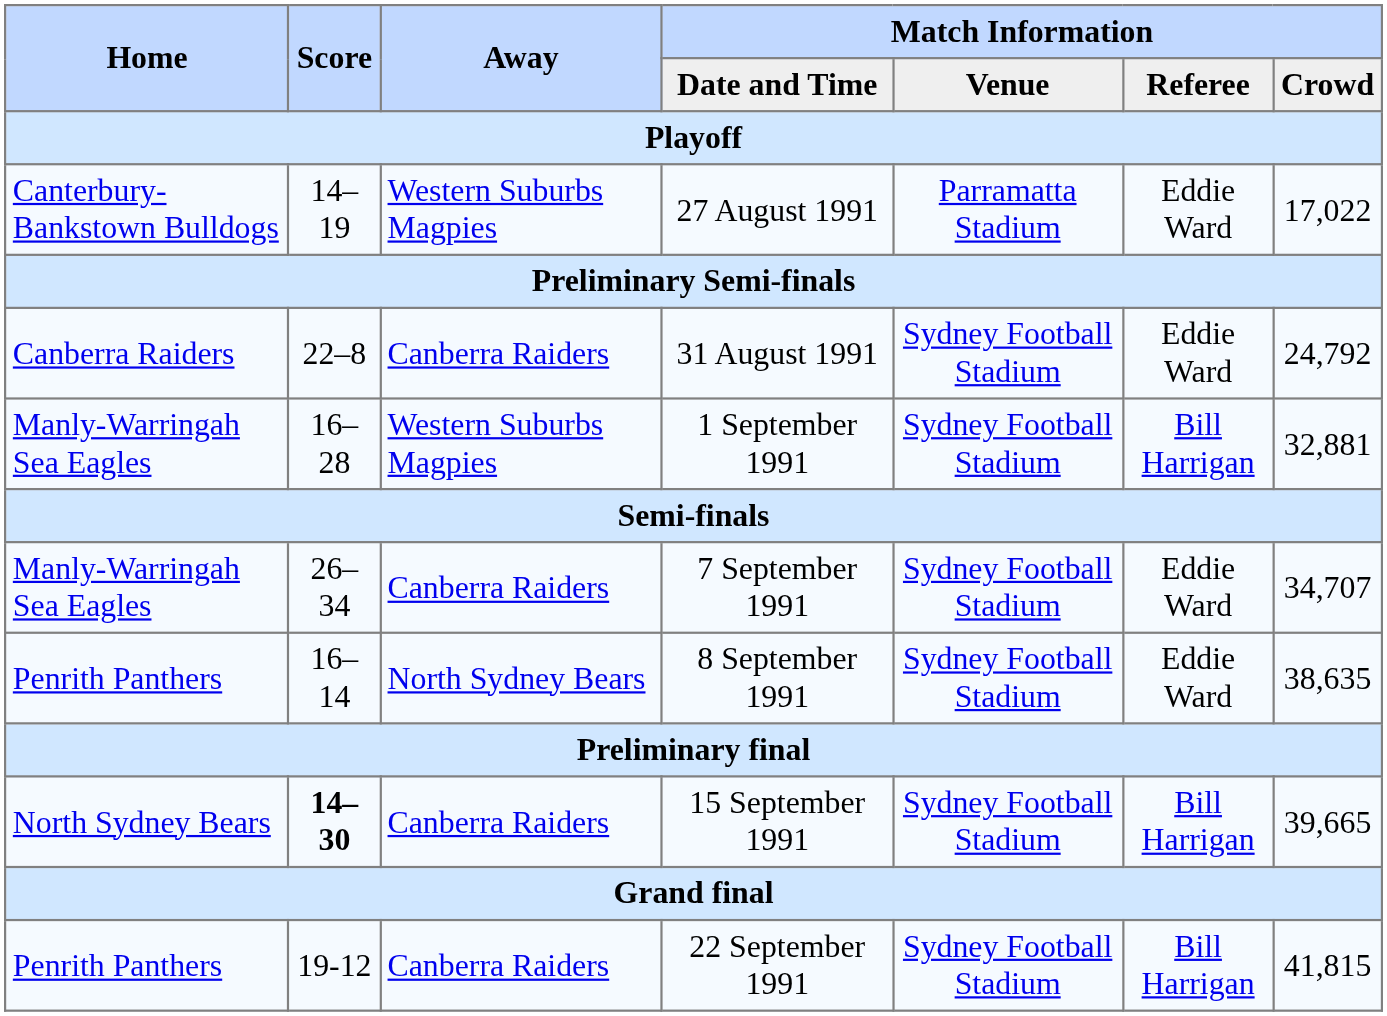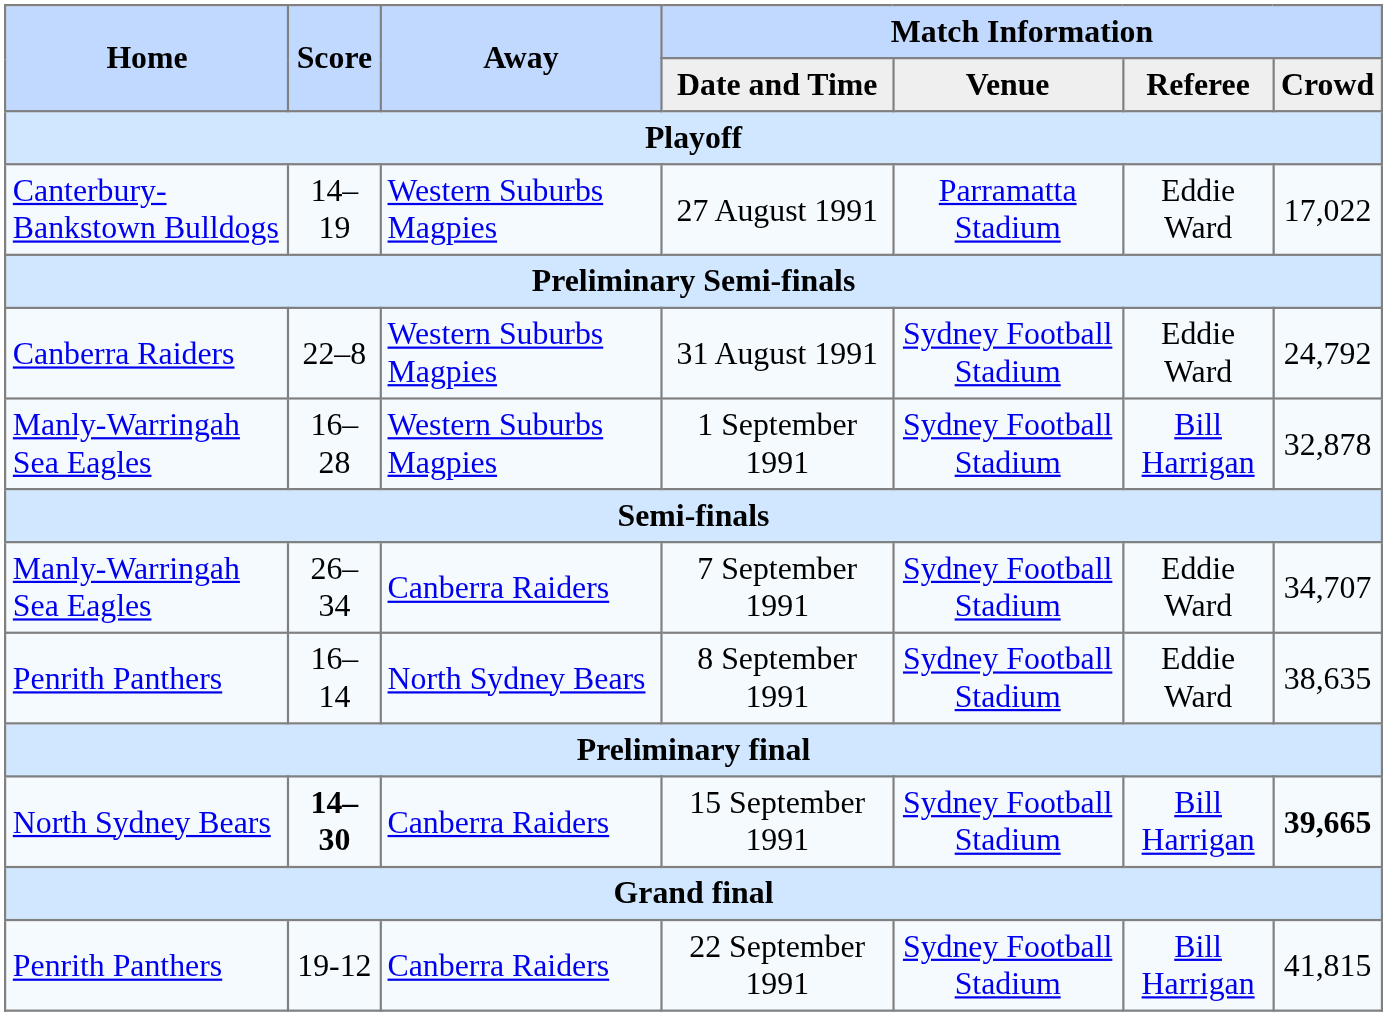31 August 1991 | Away: Canberra Raiders -> Western Suburbs Magpies
1 September 1991 | Match Information / Crowd: 32,881 -> 32,878
15 September 1991 | Match Information / Crowd: normal -> bold
